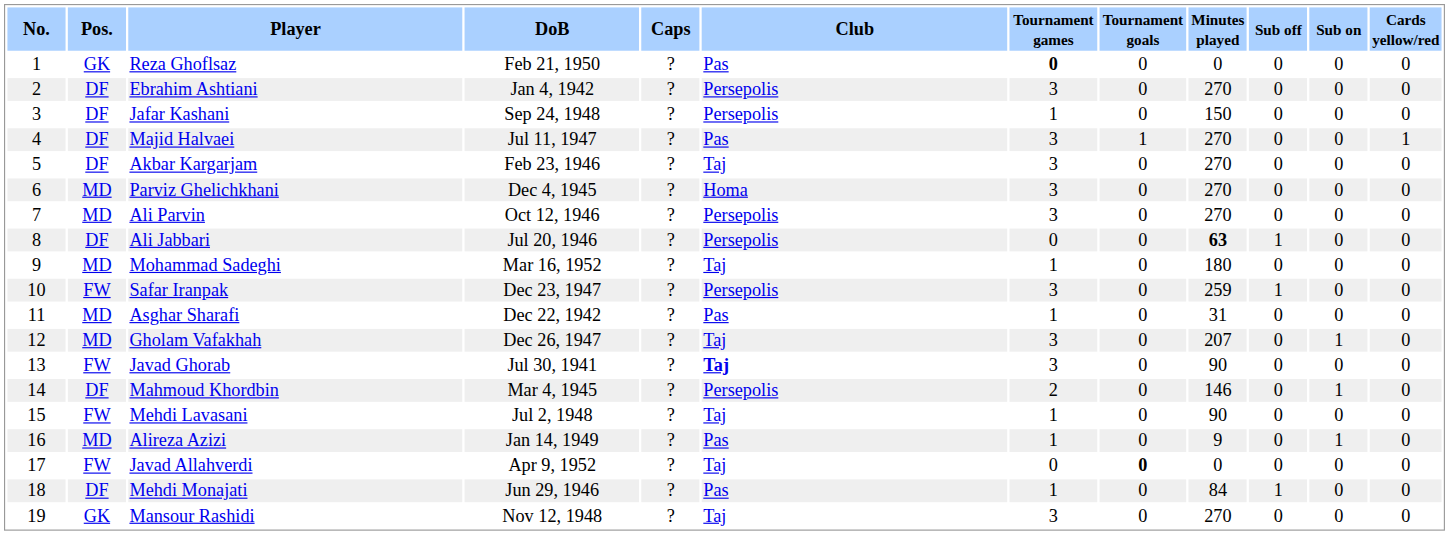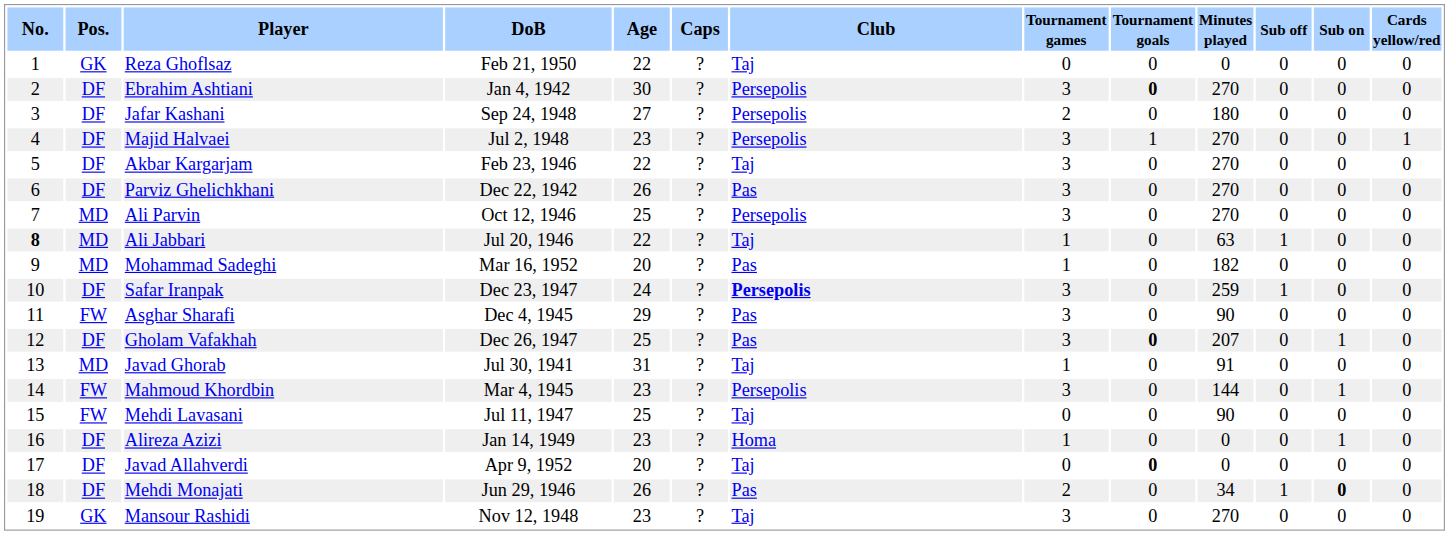+ column: Age | 22 | 30 | 27 | 23 | 22 | 26 | 25 | 22 | 20 | 24 | 29 | 25 | 31 | 23 | 25 | 23 | 20 | 26 | 23
Reza Ghoflsaz | Club: Pas -> Taj
Reza Ghoflsaz | Tournament games: bold -> normal
Ebrahim Ashtiani | Tournament goals: normal -> bold
Jafar Kashani | Tournament games: 1 -> 2
Jafar Kashani | Minutes played: 150 -> 180
Majid Halvaei | DoB: Jul 11, 1947 -> Jul 2, 1948
Majid Halvaei | Club: Pas -> Persepolis
Parviz Ghelichkhani | Pos.: MD -> DF
Parviz Ghelichkhani | DoB: Dec 4, 1945 -> Dec 22, 1942
Parviz Ghelichkhani | Club: Homa -> Pas
Ali Jabbari | No.: normal -> bold
Ali Jabbari | Pos.: DF -> MD
Ali Jabbari | Club: Persepolis -> Taj
Ali Jabbari | Tournament games: 0 -> 1
Ali Jabbari | Minutes played: bold -> normal
Mohammad Sadeghi | Club: Taj -> Pas
Mohammad Sadeghi | Minutes played: 180 -> 182
Safar Iranpak | Pos.: FW -> DF
Safar Iranpak | Club: normal -> bold
Asghar Sharafi | Pos.: MD -> FW
Asghar Sharafi | DoB: Dec 22, 1942 -> Dec 4, 1945
Asghar Sharafi | Tournament games: 1 -> 3
Asghar Sharafi | Minutes played: 31 -> 90
Gholam Vafakhah | Pos.: MD -> DF
Gholam Vafakhah | Club: Taj -> Pas
Gholam Vafakhah | Tournament goals: normal -> bold
Javad Ghorab | Pos.: FW -> MD
Javad Ghorab | Club: bold -> normal
Javad Ghorab | Tournament games: 3 -> 1
Javad Ghorab | Minutes played: 90 -> 91
Mahmoud Khordbin | Pos.: DF -> FW
Mahmoud Khordbin | Tournament games: 2 -> 3
Mahmoud Khordbin | Minutes played: 146 -> 144
Mehdi Lavasani | DoB: Jul 2, 1948 -> Jul 11, 1947
Mehdi Lavasani | Tournament games: 1 -> 0
Alireza Azizi | Pos.: MD -> DF
Alireza Azizi | Club: Pas -> Homa
Alireza Azizi | Minutes played: 9 -> 0
Javad Allahverdi | Pos.: FW -> DF
Mehdi Monajati | Tournament games: 1 -> 2
Mehdi Monajati | Minutes played: 84 -> 34
Mehdi Monajati | Sub on: normal -> bold
